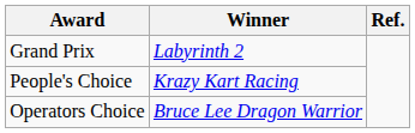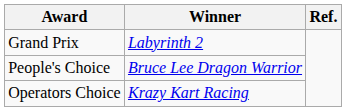People's Choice | Winner: Krazy Kart Racing -> Bruce Lee Dragon Warrior
Operators Choice | Winner: Bruce Lee Dragon Warrior -> Krazy Kart Racing
